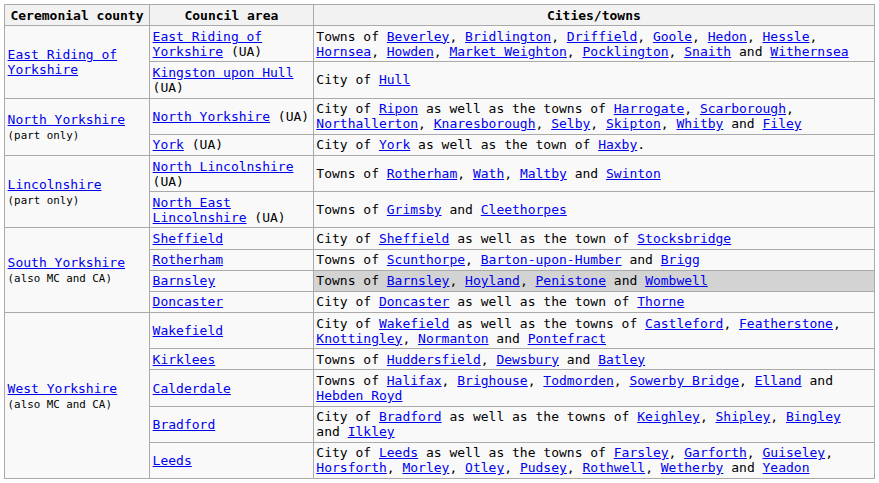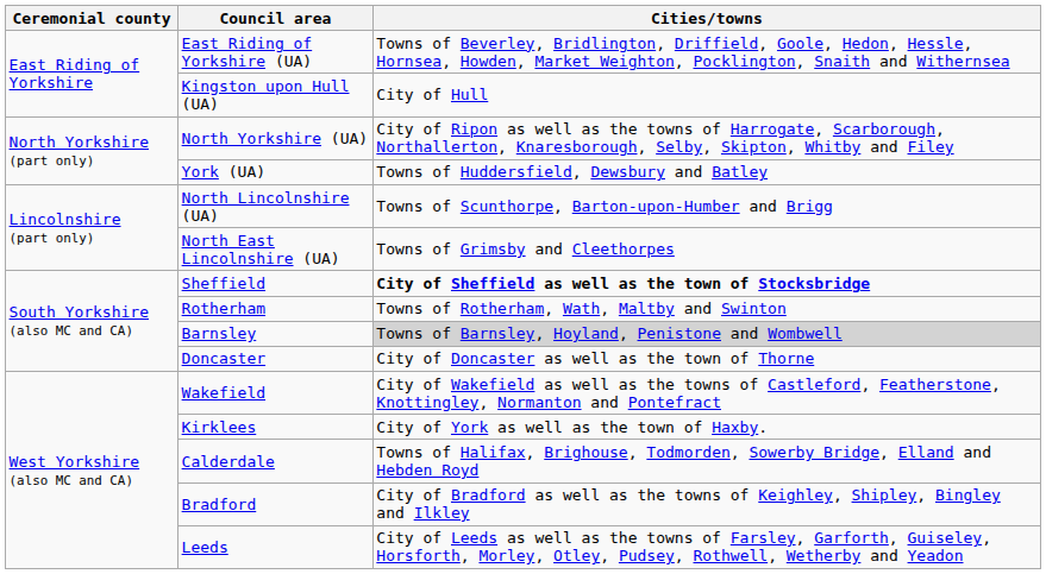York (UA) | Cities/towns: City of York as well as the town of Haxby. -> Towns of Huddersfield, Dewsbury and Batley
North Lincolnshire (UA) | Cities/towns: Towns of Rotherham, Wath, Maltby and Swinton -> Towns of Scunthorpe, Barton-upon-Humber and Brigg
Sheffield | Cities/towns: normal -> bold
Rotherham | Cities/towns: Towns of Scunthorpe, Barton-upon-Humber and Brigg -> Towns of Rotherham, Wath, Maltby and Swinton
Kirklees | Cities/towns: Towns of Huddersfield, Dewsbury and Batley -> City of York as well as the town of Haxby.
